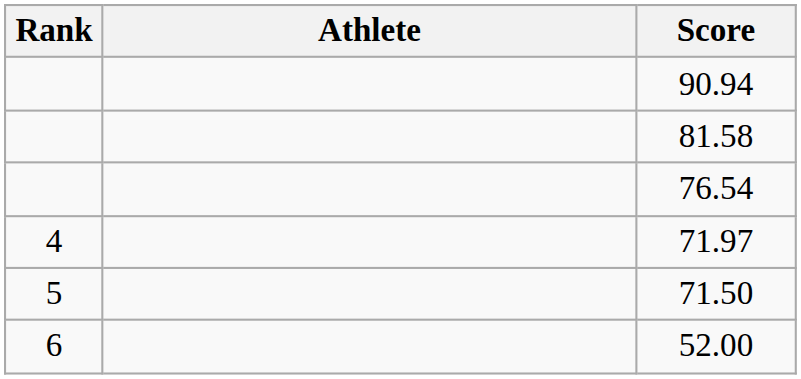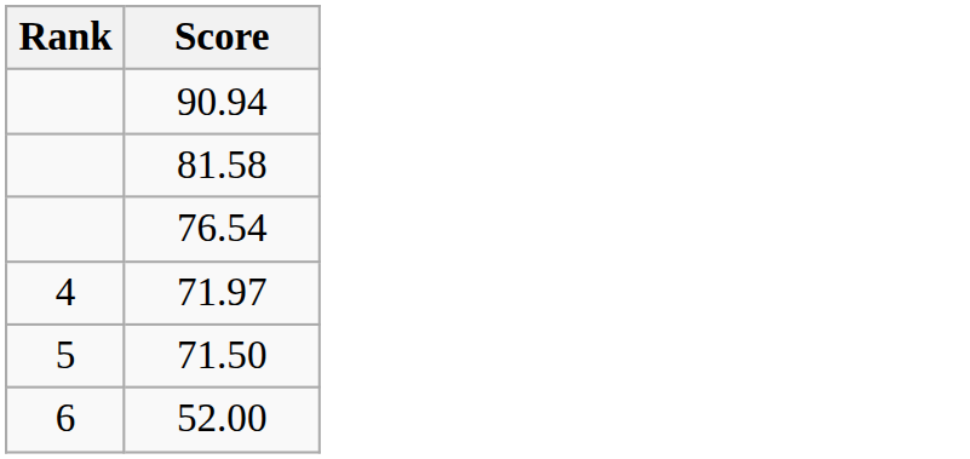- column: Athlete
